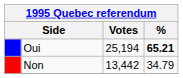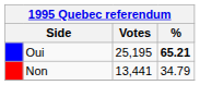Oui | Votes: 25,194 -> 25,195
Non | Votes: 13,442 -> 13,441
